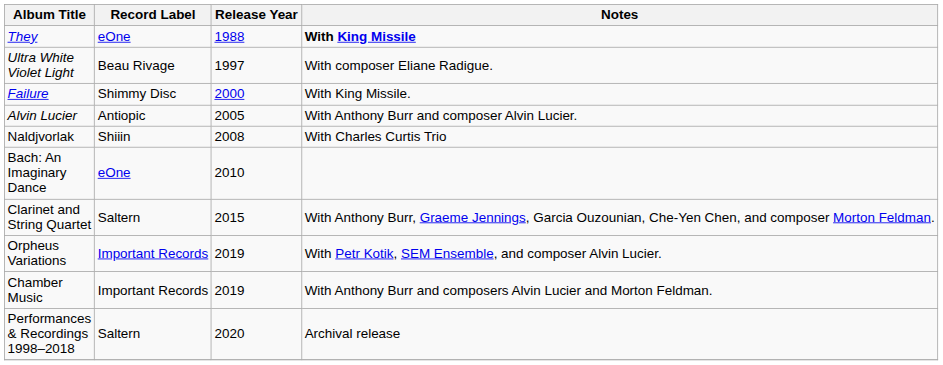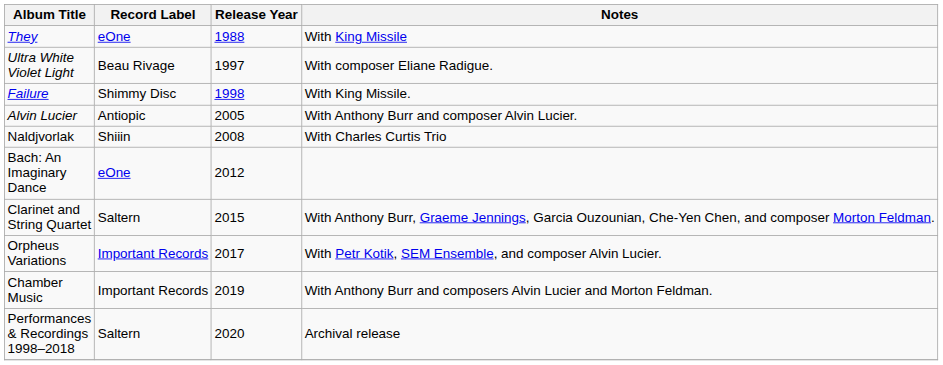They | Notes: bold -> normal
Failure | Release Year: 2000 -> 1998
Bach: An Imaginary Dance | Release Year: 2010 -> 2012
Orpheus Variations | Release Year: 2019 -> 2017
